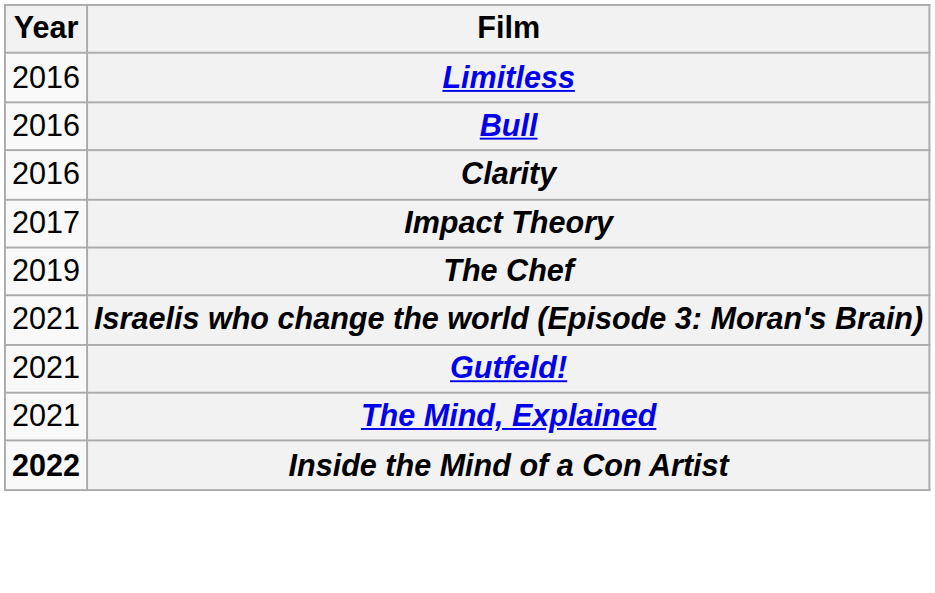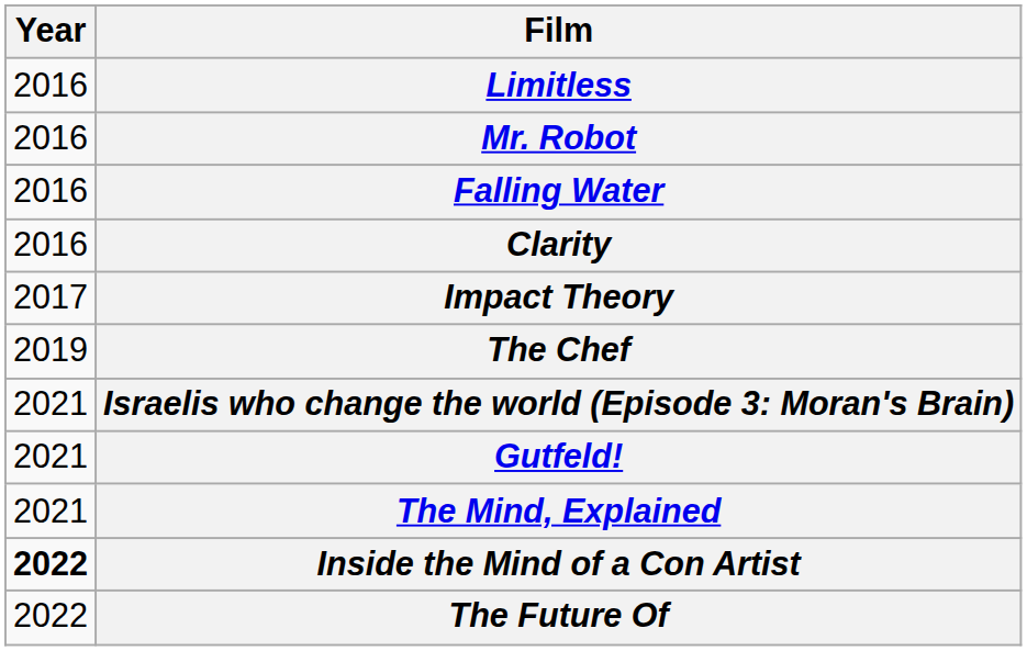- row: 2016 | Bull
+ row: 2016 | Mr. Robot
+ row: 2016 | Falling Water
+ row: 2022 | The Future Of
